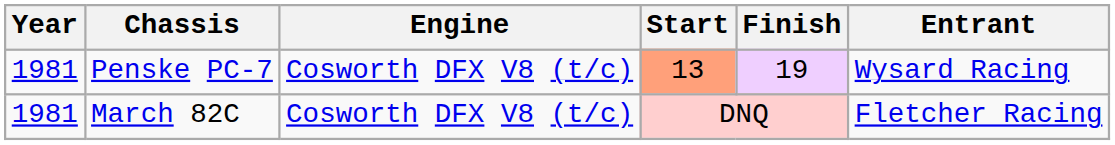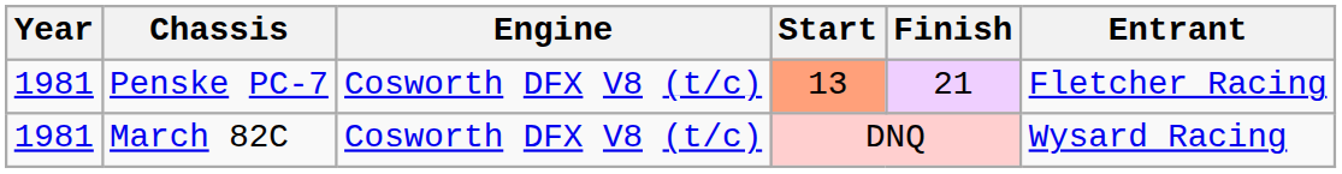Penske PC-7 | Finish: 19 -> 21
Penske PC-7 | Entrant: Wysard Racing -> Fletcher Racing
March 82C | Entrant: Fletcher Racing -> Wysard Racing
